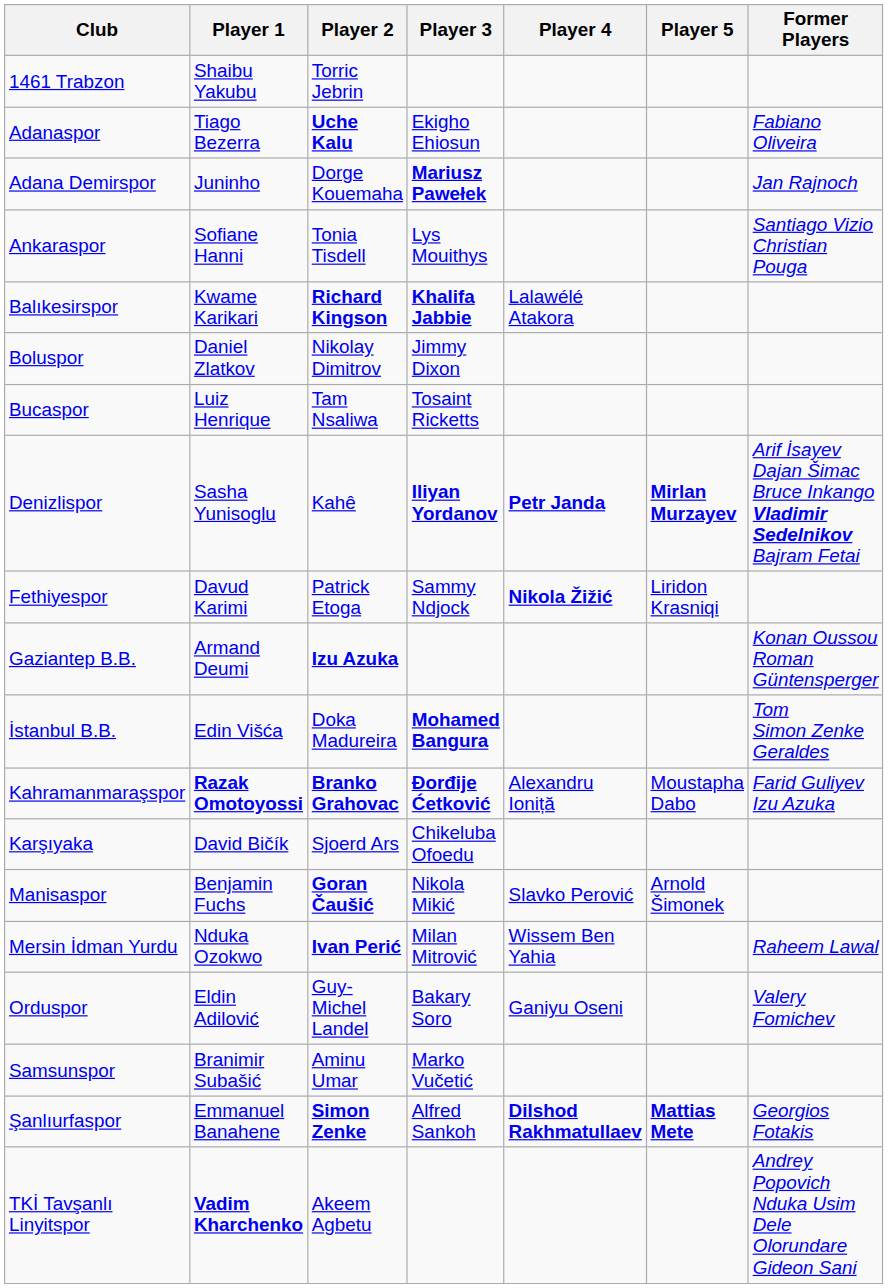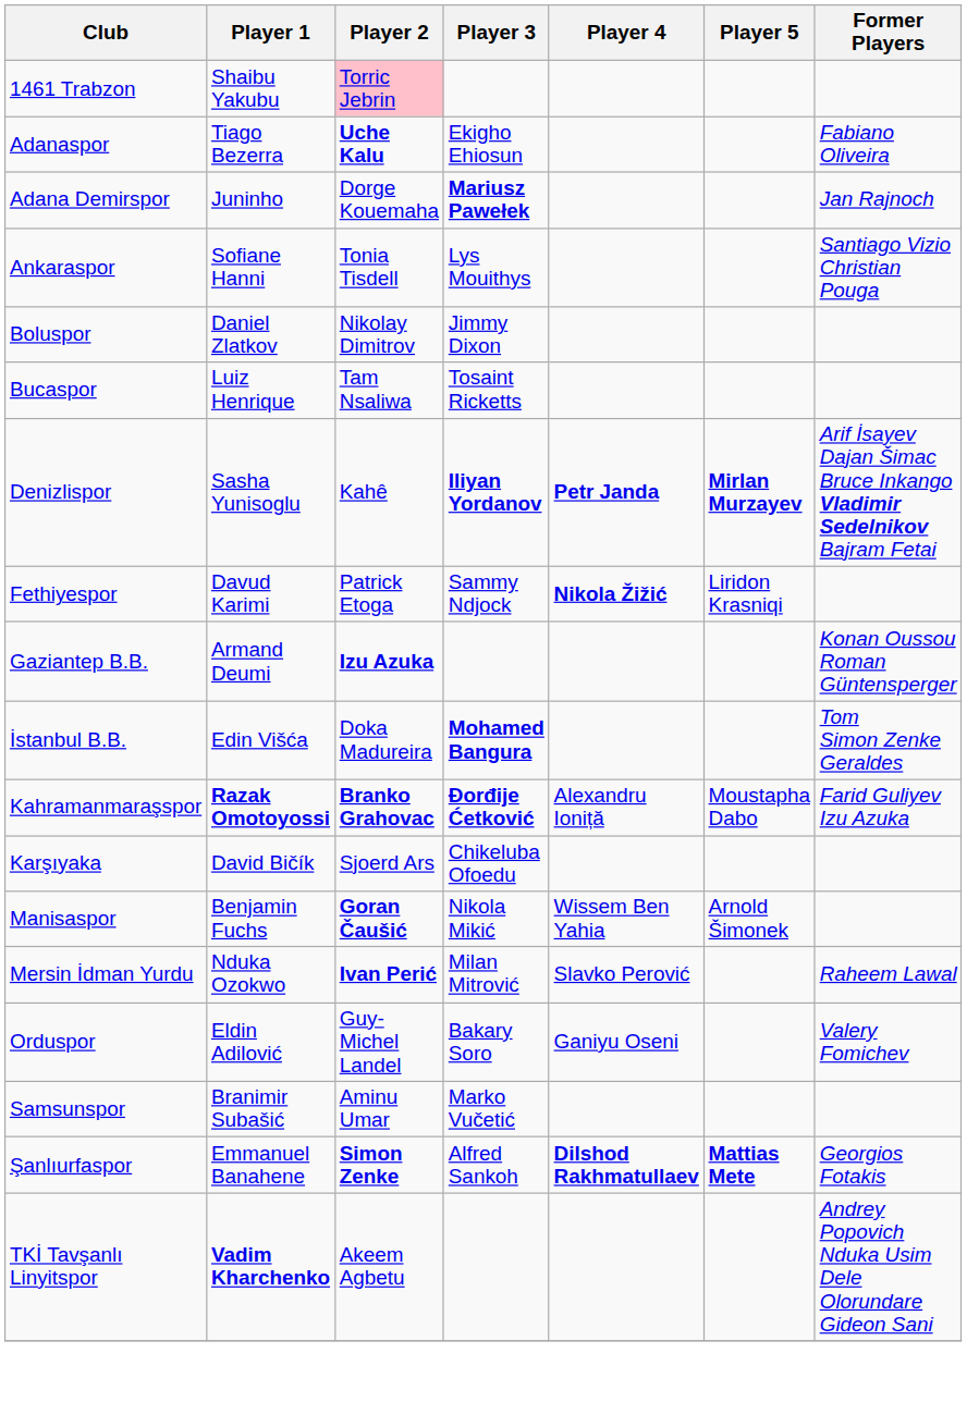1461 Trabzon | Player 2: no background -> pink background
- row: Balıkesirspor | Kwame Karikari | Richard Kingson | Khalifa Jabbie | Lalawélé Atakora
Manisaspor | Player 4: Slavko Perović -> Wissem Ben Yahia
Mersin İdman Yurdu | Player 4: Wissem Ben Yahia -> Slavko Perović
